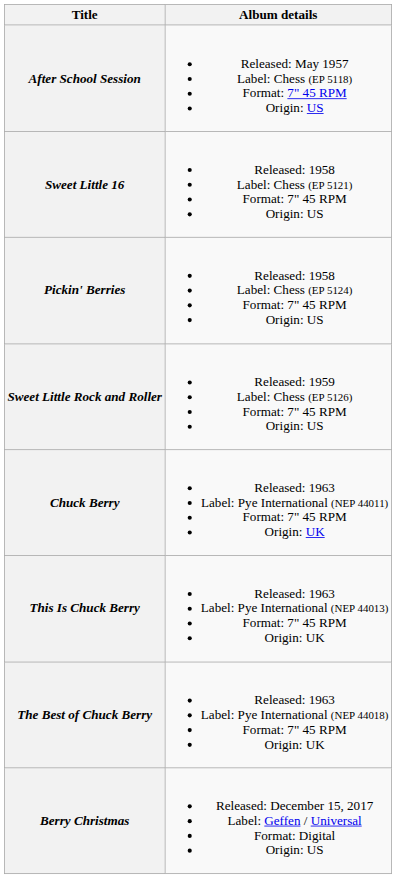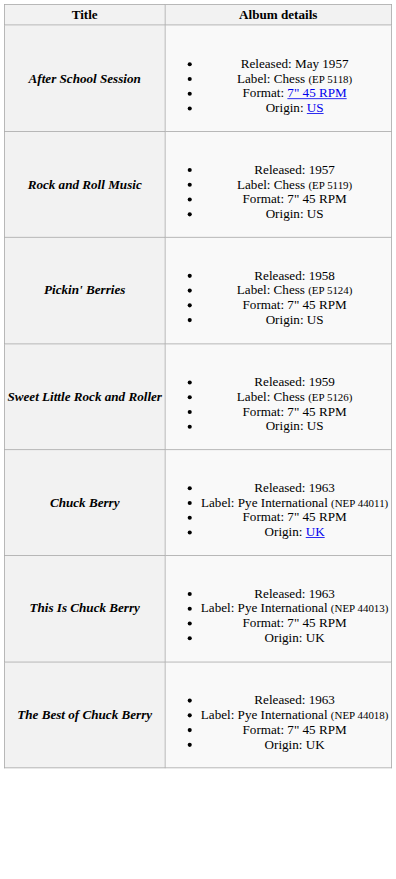+ row: Rock and Roll Music | Released: 1957 Label: Chess (EP 5119) Format: 7" 45 RPM Origin: US
- row: Sweet Little 16 | Released: 1958 Label: Chess (EP 5121) Format: 7" 45 RPM Origin: US
- row: Berry Christmas | Released: December 15, 2017 Label: Geffen / Universal Format: Digital Origin: US
